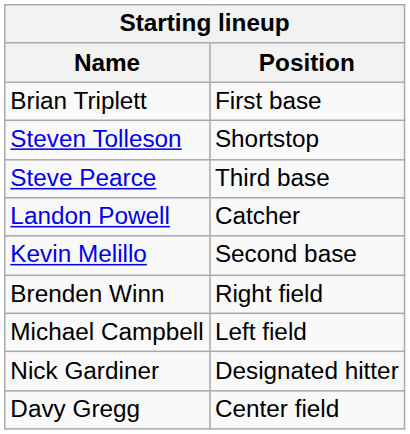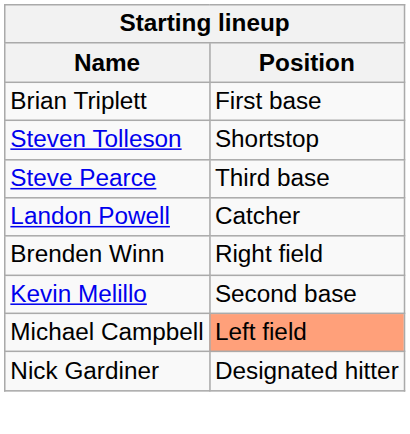rows swapped: Kevin Melillo <-> Brenden Winn
Michael Campbell | Position: no background -> lightsalmon background
- row: Davy Gregg | Center field
